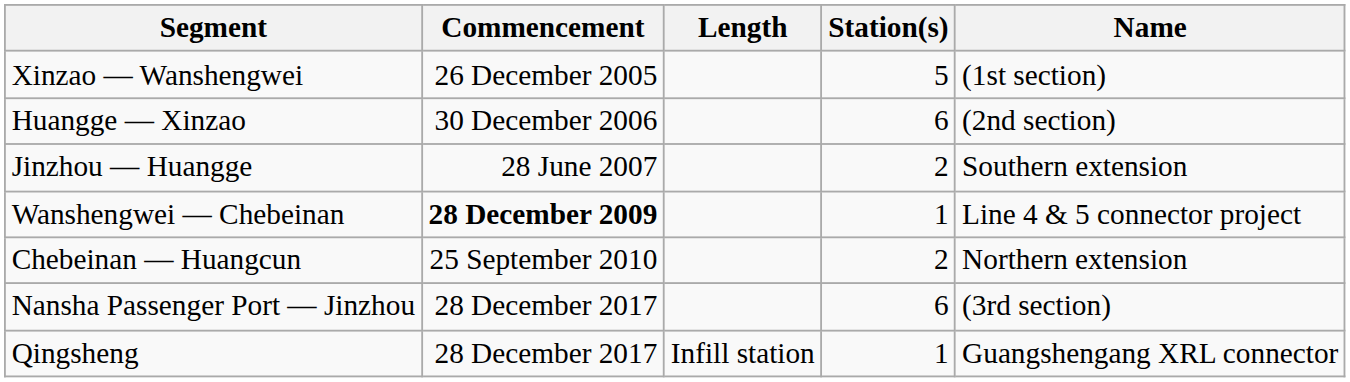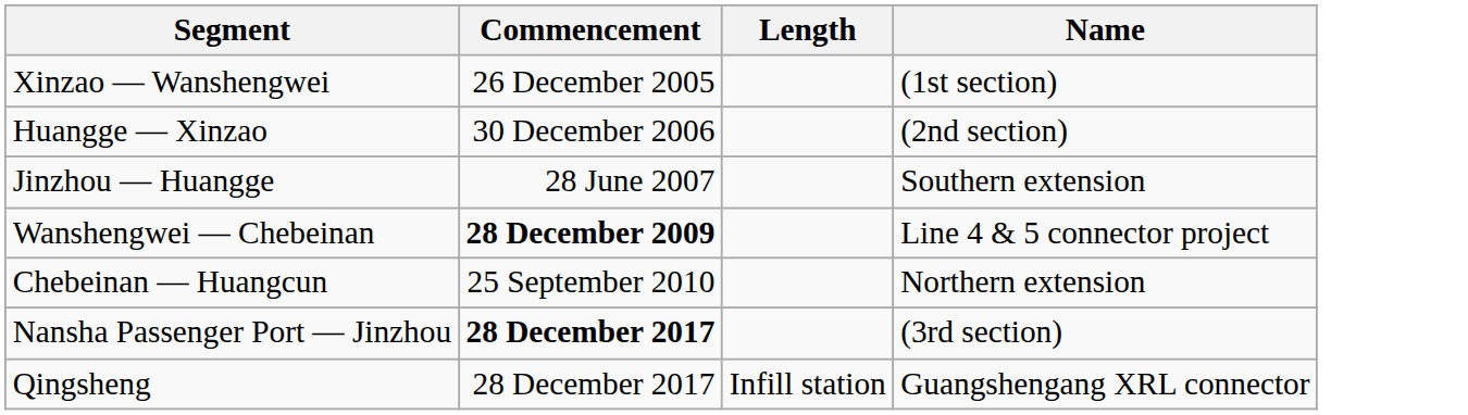- column: Station(s) | 5 | 6 | 2 | 1 | 2 | 6 | 1
Nansha Passenger Port — Jinzhou | Commencement: normal -> bold
